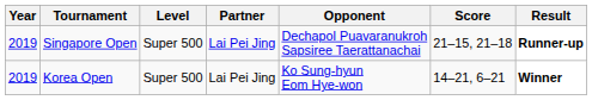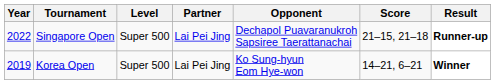Singapore Open | Year: 2019 -> 2022
